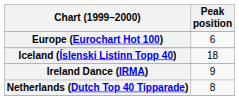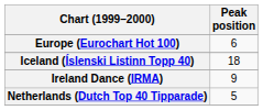Netherlands (Dutch Top 40 Tipparade) | Peak position: 8 -> 5
